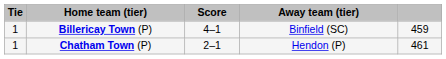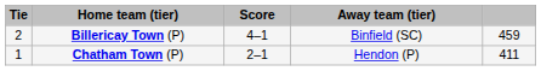Billericay Town (P) | Tie: 1 -> 2
Chatham Town (P) | column 5: 461 -> 411
